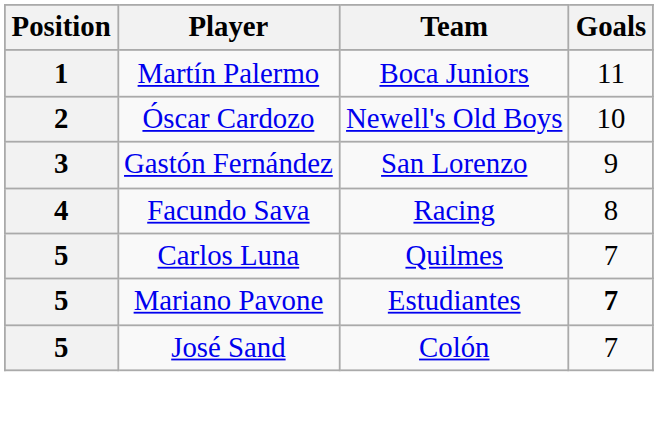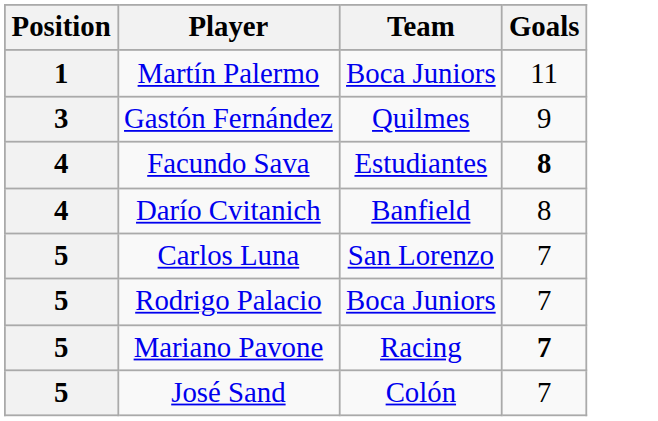- row: 2 | Óscar Cardozo | Newell's Old Boys | 10
Gastón Fernández | Team: San Lorenzo -> Quilmes
Facundo Sava | Team: Racing -> Estudiantes
Facundo Sava | Goals: normal -> bold
+ row: 4 | Darío Cvitanich | Banfield | 8
Carlos Luna | Team: Quilmes -> San Lorenzo
+ row: 5 | Rodrigo Palacio | Boca Juniors | 7
Mariano Pavone | Team: Estudiantes -> Racing
